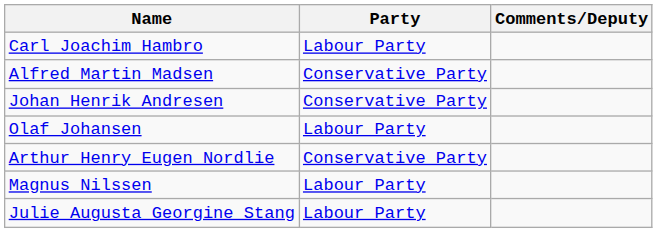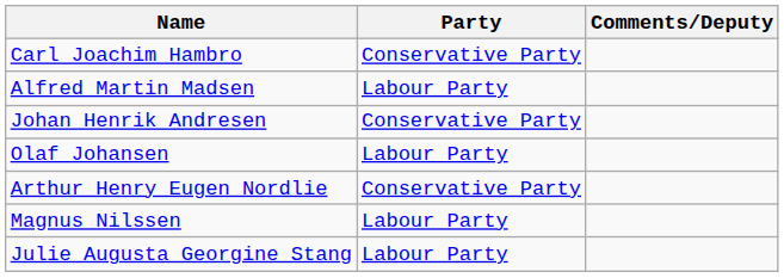Carl Joachim Hambro | Party: Labour Party -> Conservative Party
Alfred Martin Madsen | Party: Conservative Party -> Labour Party
